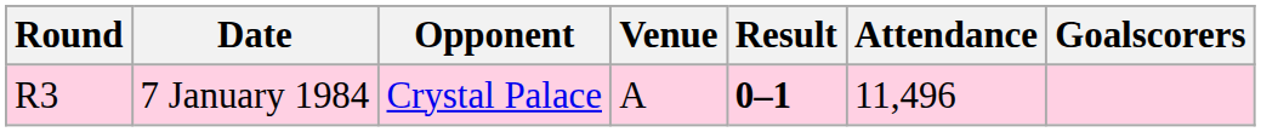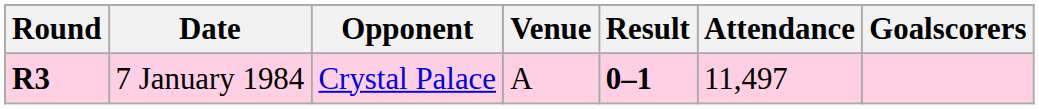7 January 1984 | Round: normal -> bold
7 January 1984 | Attendance: 11,496 -> 11,497
